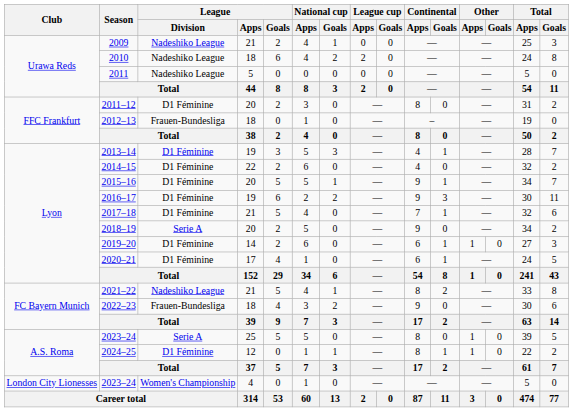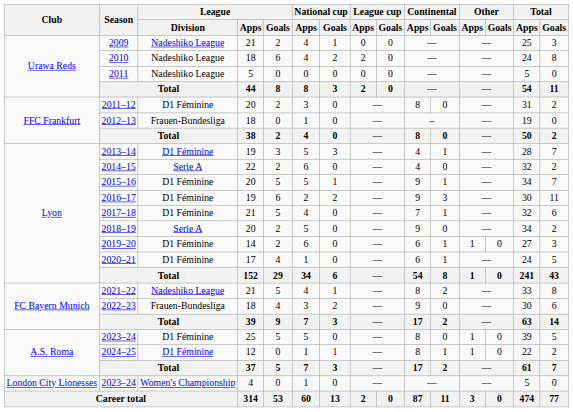2014–15 | League / Division: D1 Féminine -> Serie A
2023–24 / 25 | League / Division: Serie A -> D1 Féminine
